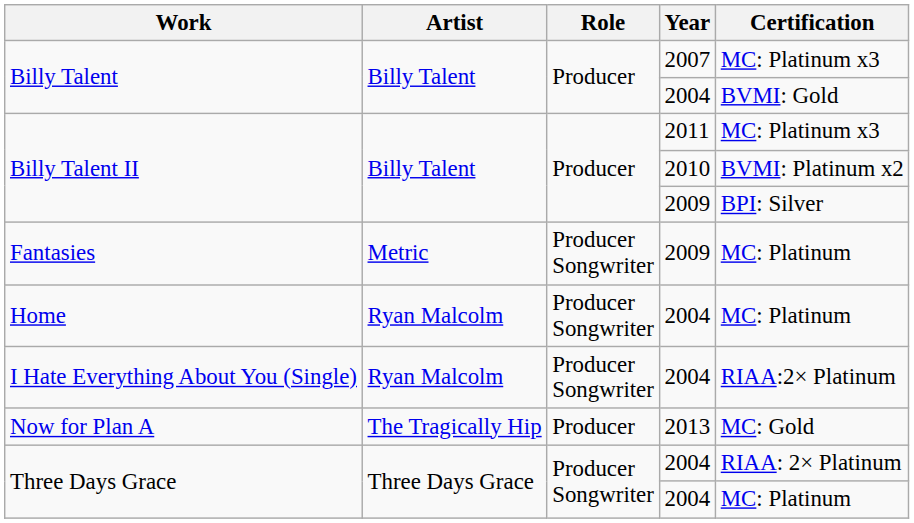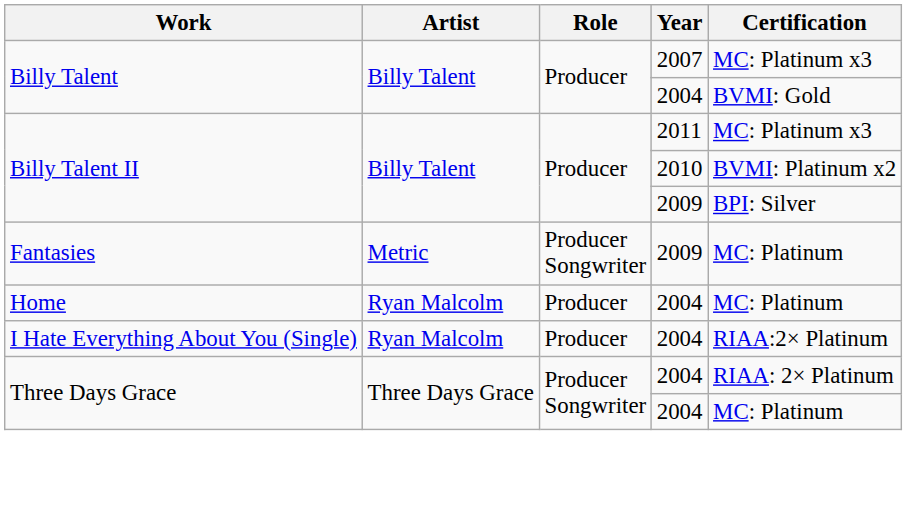Home | Role: Producer Songwriter -> Producer
I Hate Everything About You (Single) | Role: Producer Songwriter -> Producer
- row: Now for Plan A | The Tragically Hip | Producer | 2013 | MC: Gold
